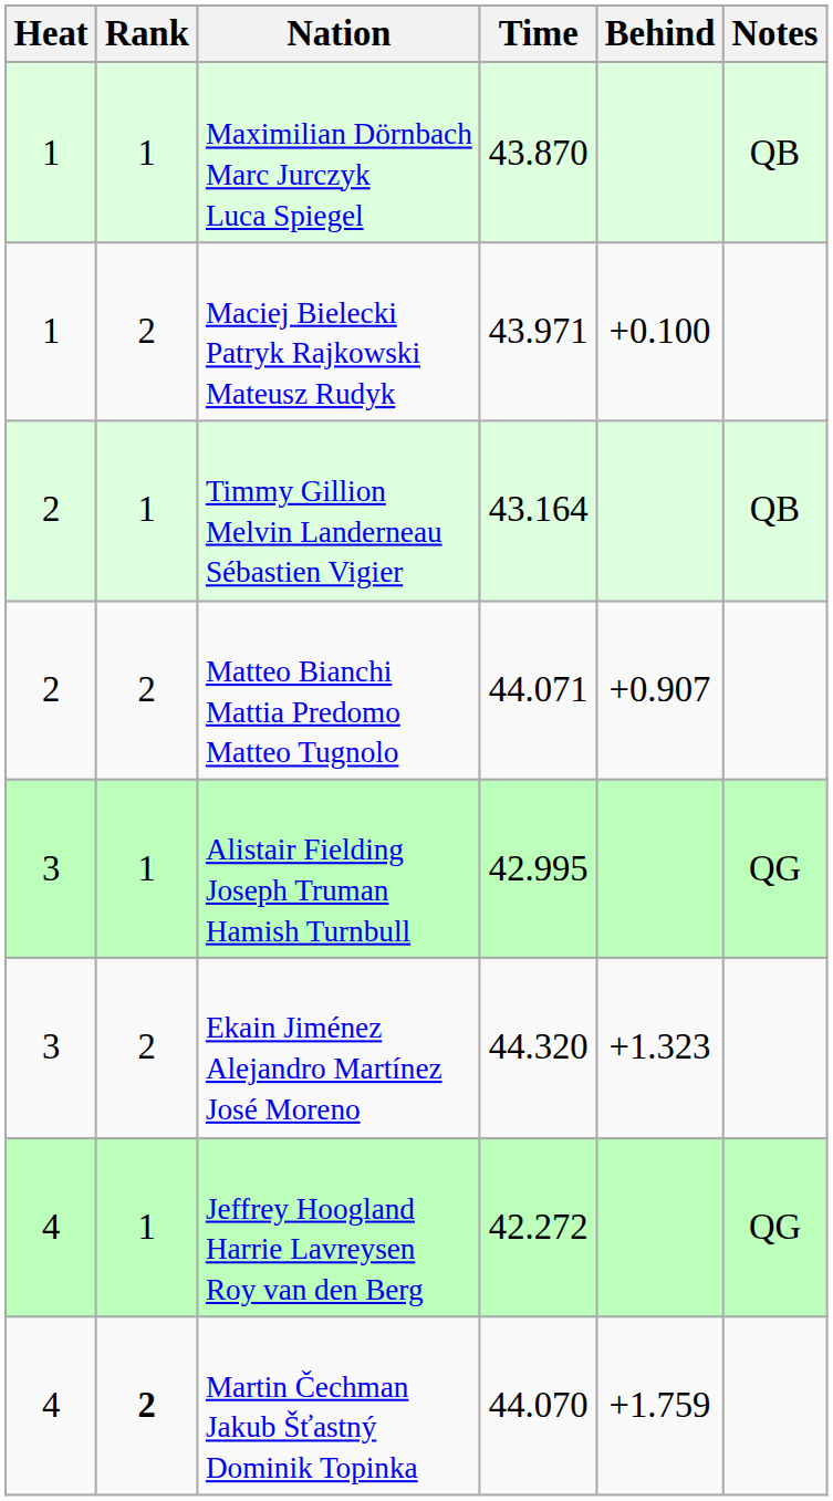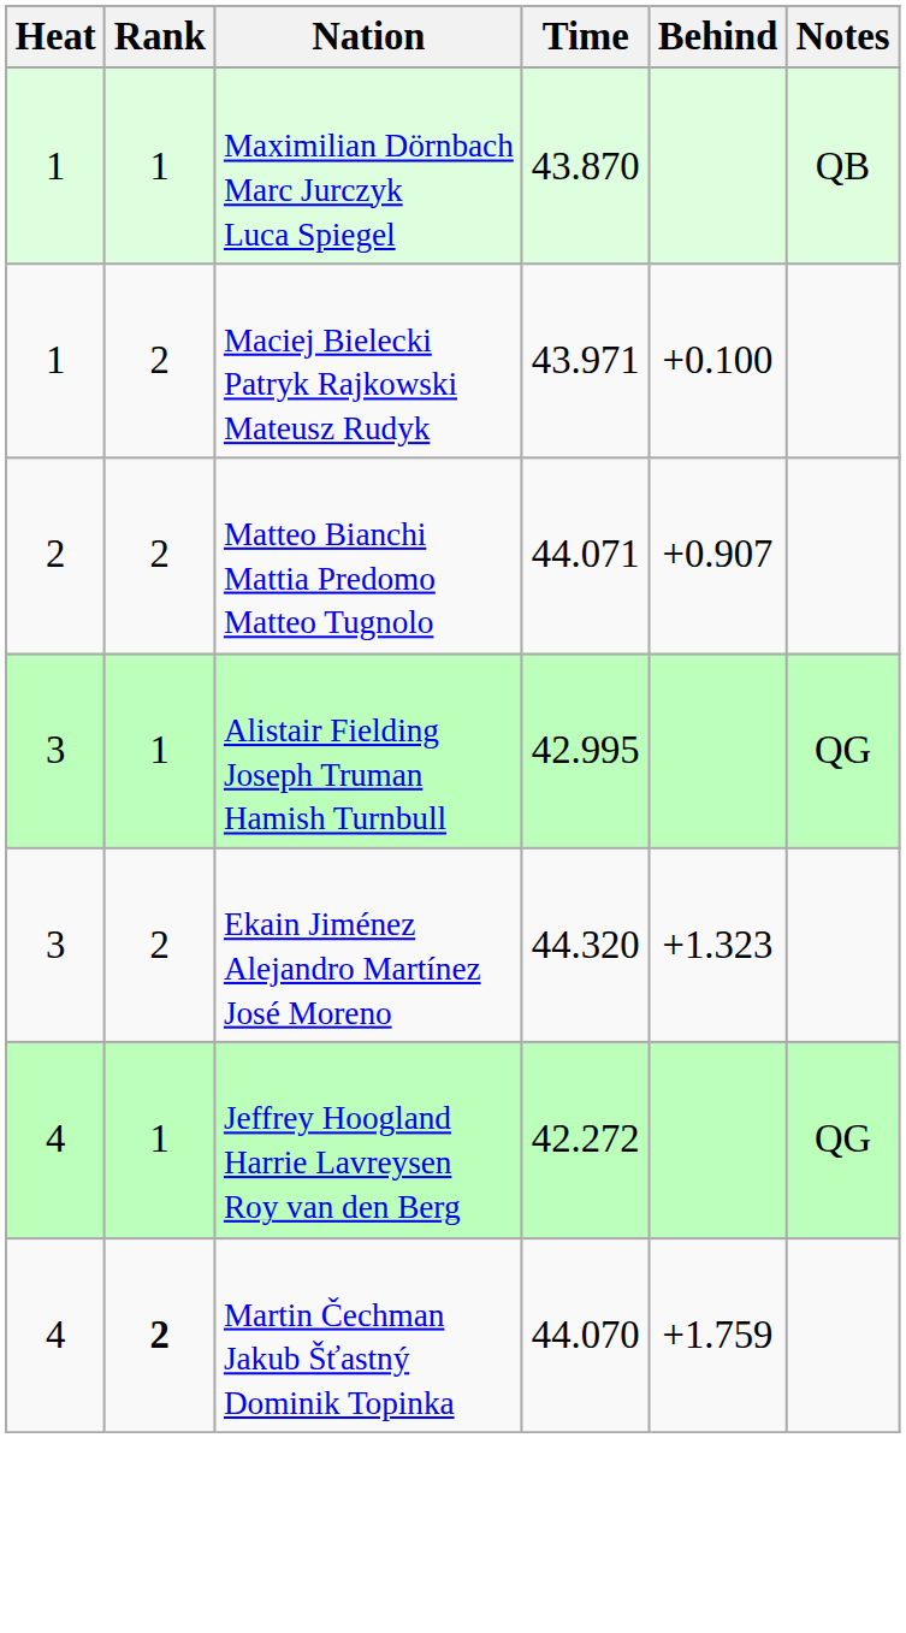- row: 2 | 1 | Timmy Gillion Melvin Landerneau Sébastien Vigier | 43.164 | QB
